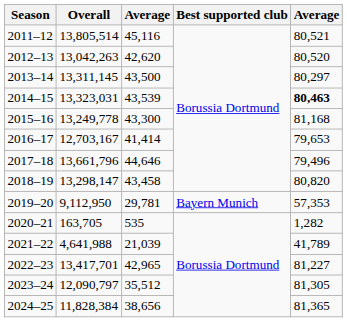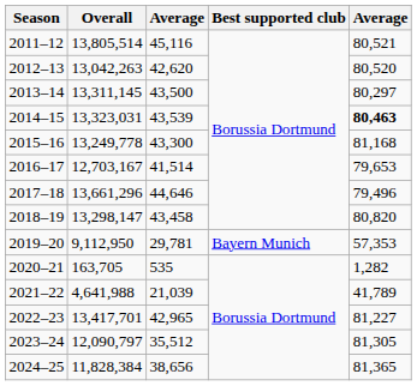2016–17 | column 3: 41,414 -> 41,514
2017–18 | Overall: 13,661,796 -> 13,661,296
